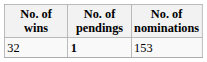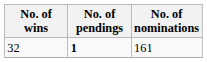32 | No. of nominations: 153 -> 161
